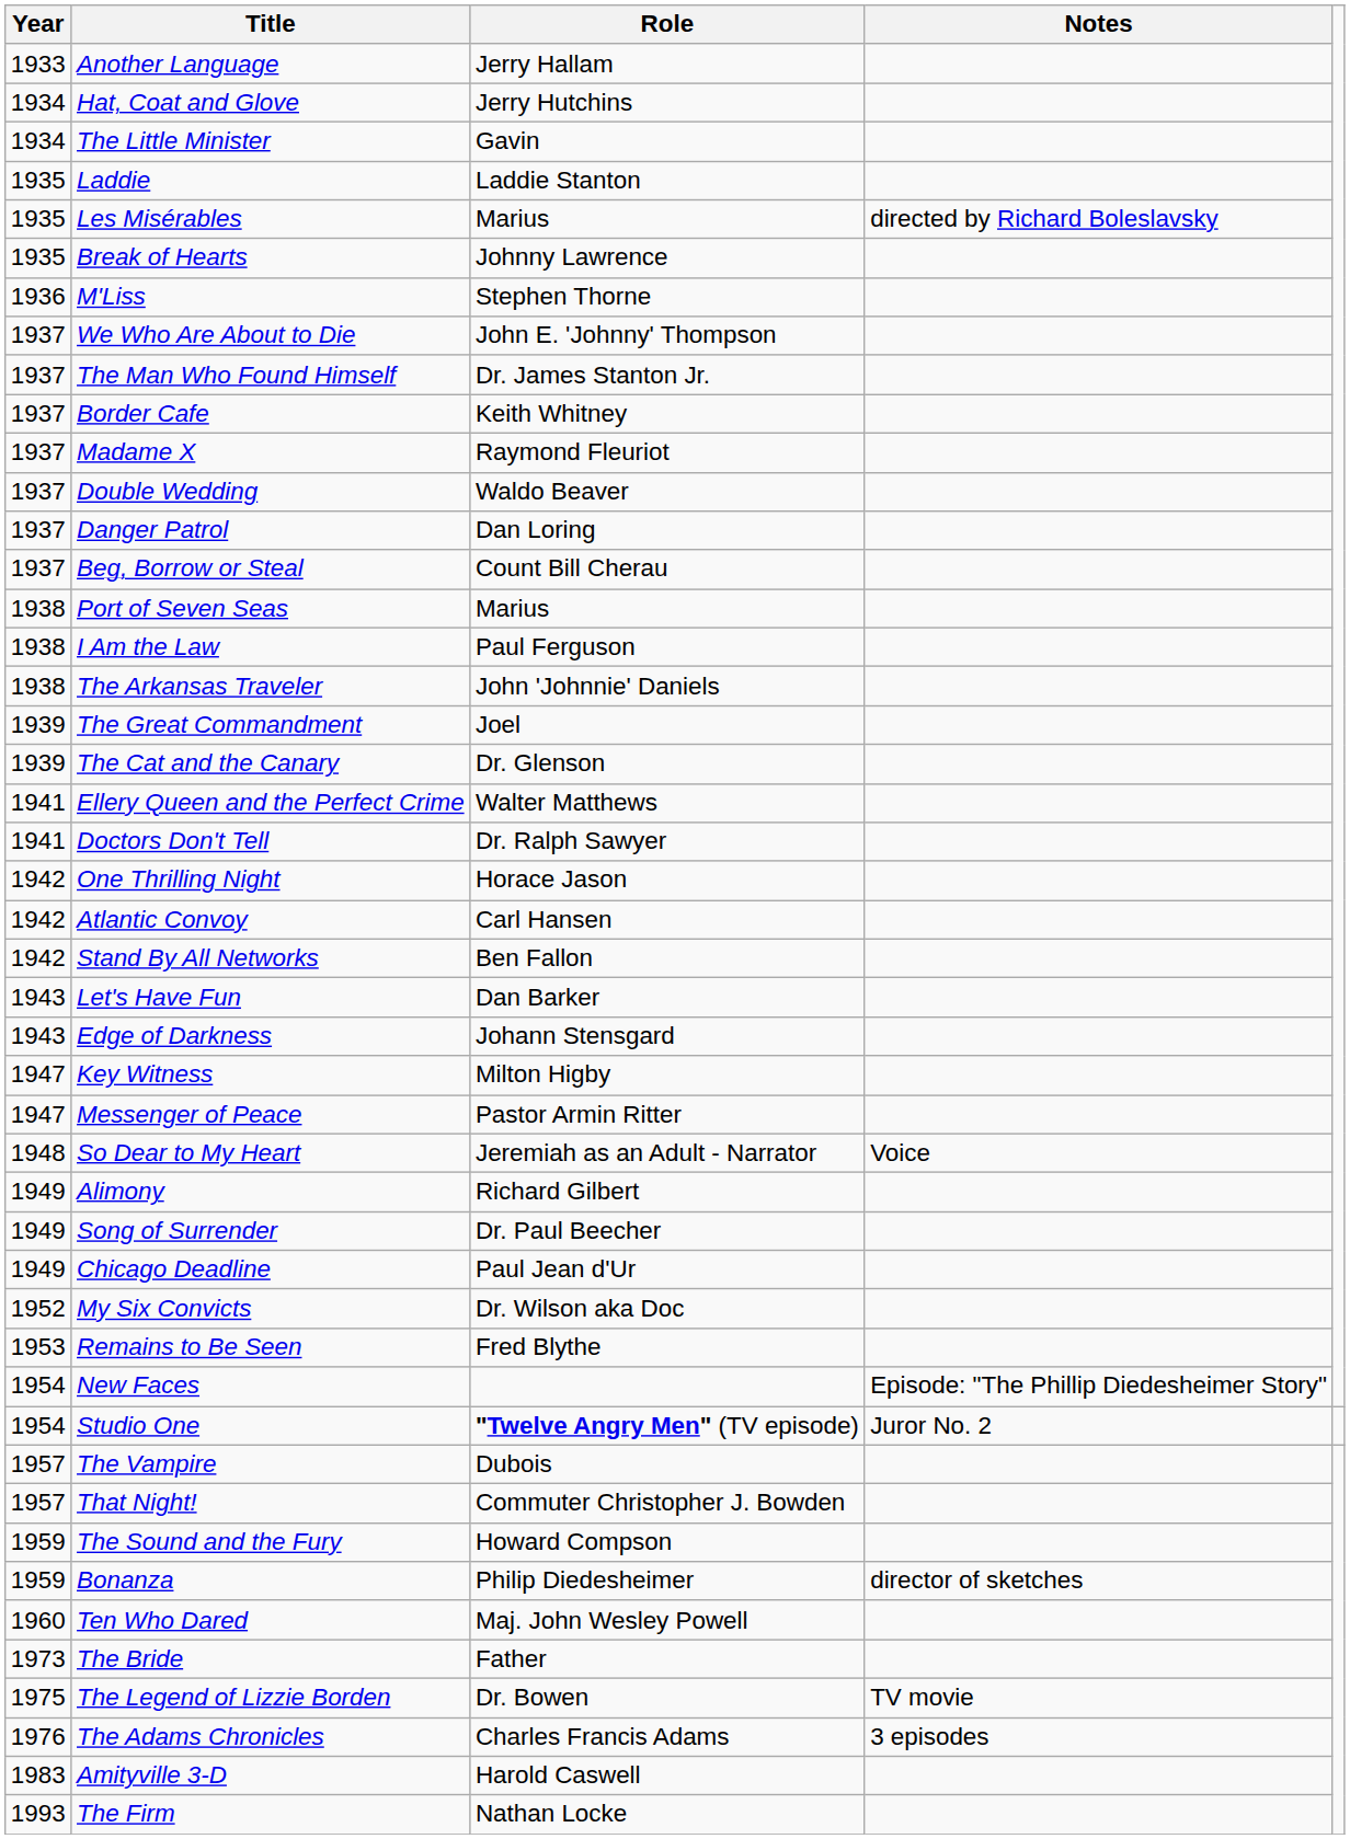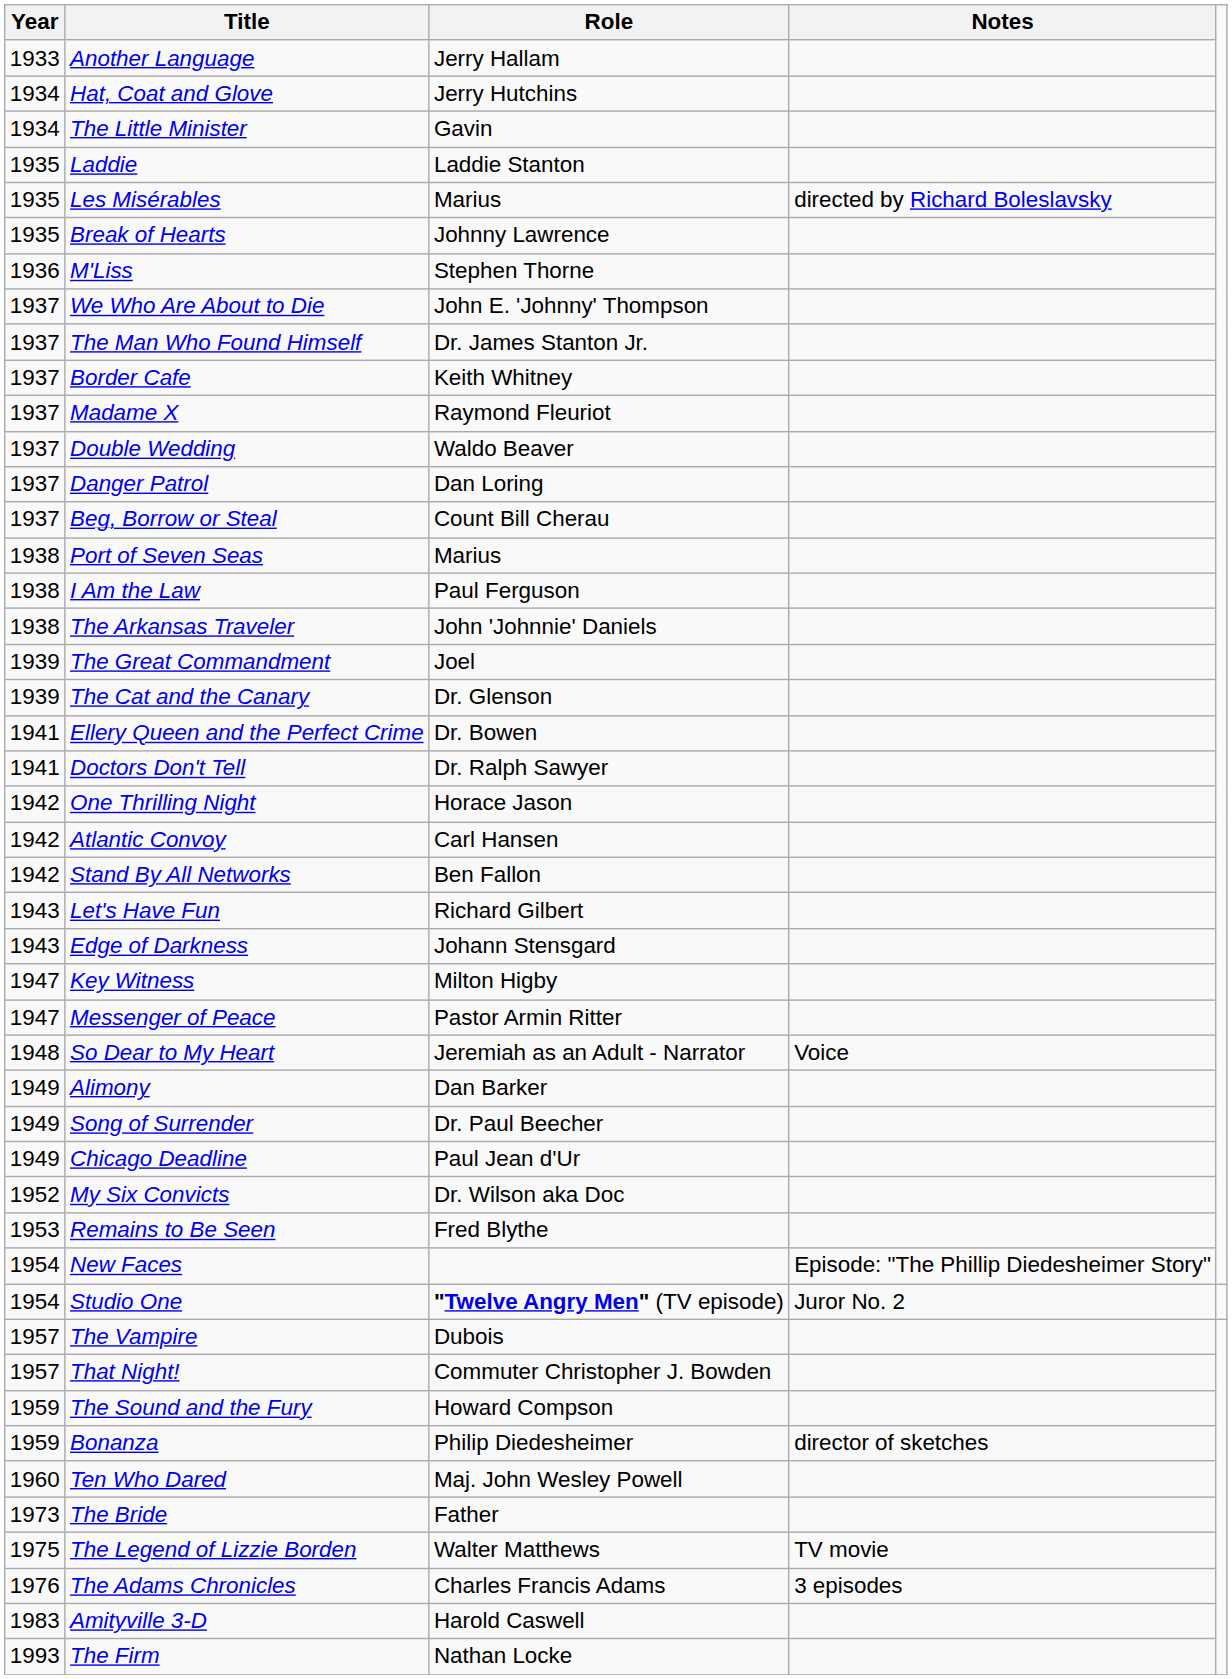Ellery Queen and the Perfect Crime | Role: Walter Matthews -> Dr. Bowen
Let's Have Fun | Role: Dan Barker -> Richard Gilbert
Alimony | Role: Richard Gilbert -> Dan Barker
The Legend of Lizzie Borden | Role: Dr. Bowen -> Walter Matthews
